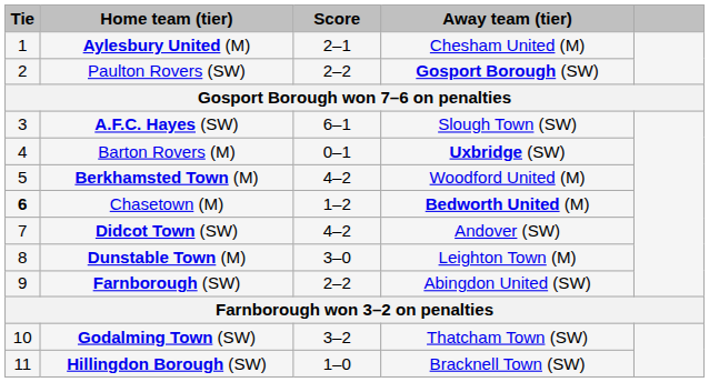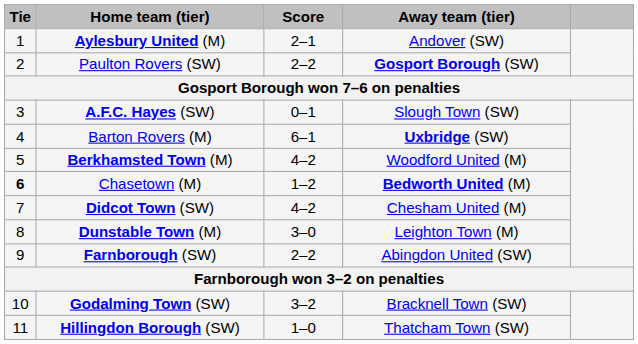Aylesbury United (M) | Away team (tier): Chesham United (M) -> Andover (SW)
A.F.C. Hayes (SW) | Score: 6–1 -> 0–1
Barton Rovers (M) | Score: 0–1 -> 6–1
Didcot Town (SW) | Away team (tier): Andover (SW) -> Chesham United (M)
Godalming Town (SW) | Away team (tier): Thatcham Town (SW) -> Bracknell Town (SW)
Hillingdon Borough (SW) | Away team (tier): Bracknell Town (SW) -> Thatcham Town (SW)
